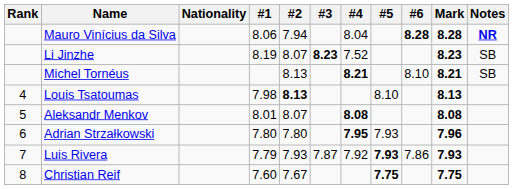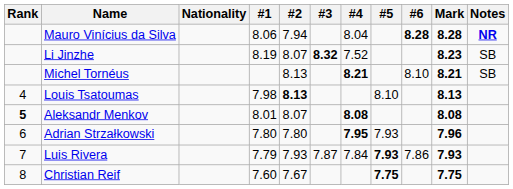Li Jinzhe | #3: 8.23 -> 8.32
Aleksandr Menkov | Rank: normal -> bold
Luis Rivera | #4: 7.92 -> 7.84
